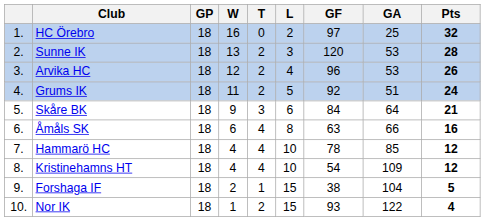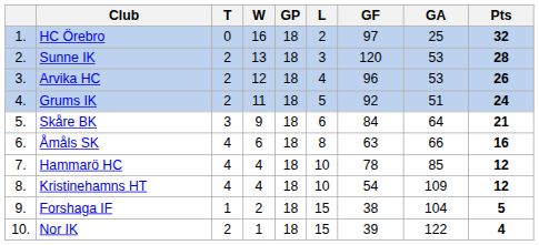columns swapped: GP <-> T
Nor IK | GF: 93 -> 39
